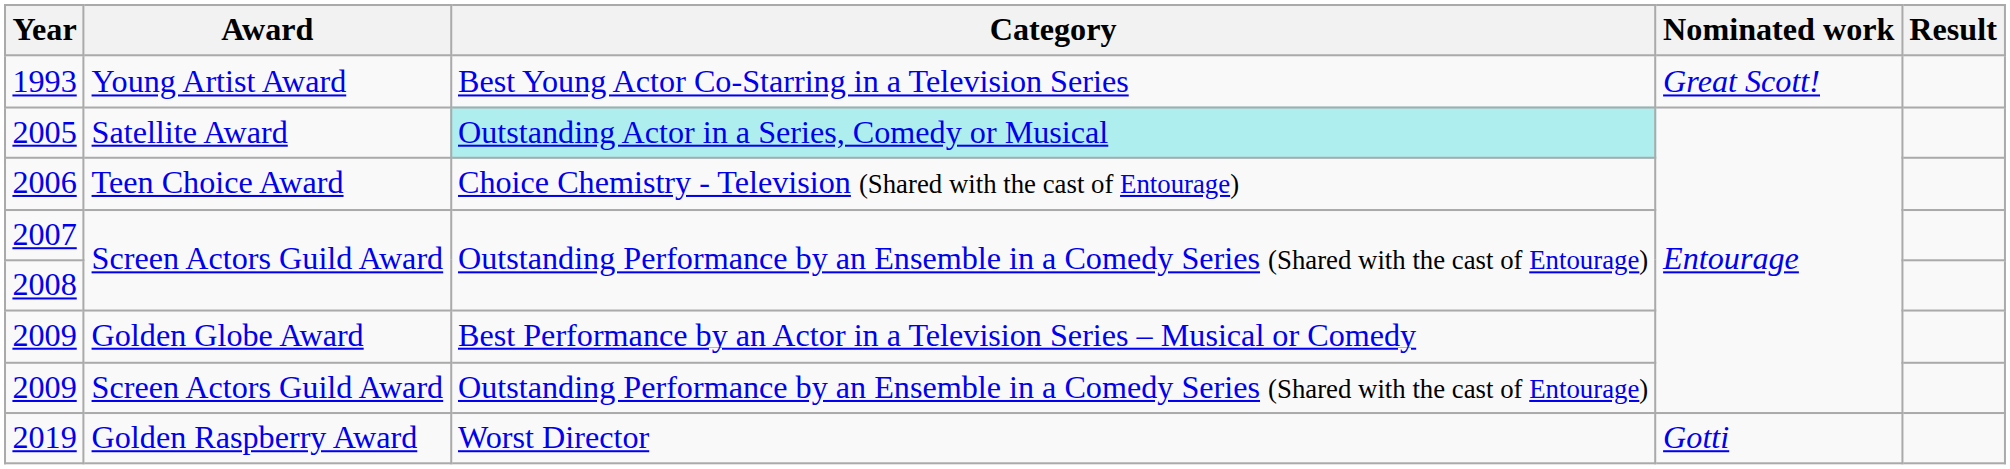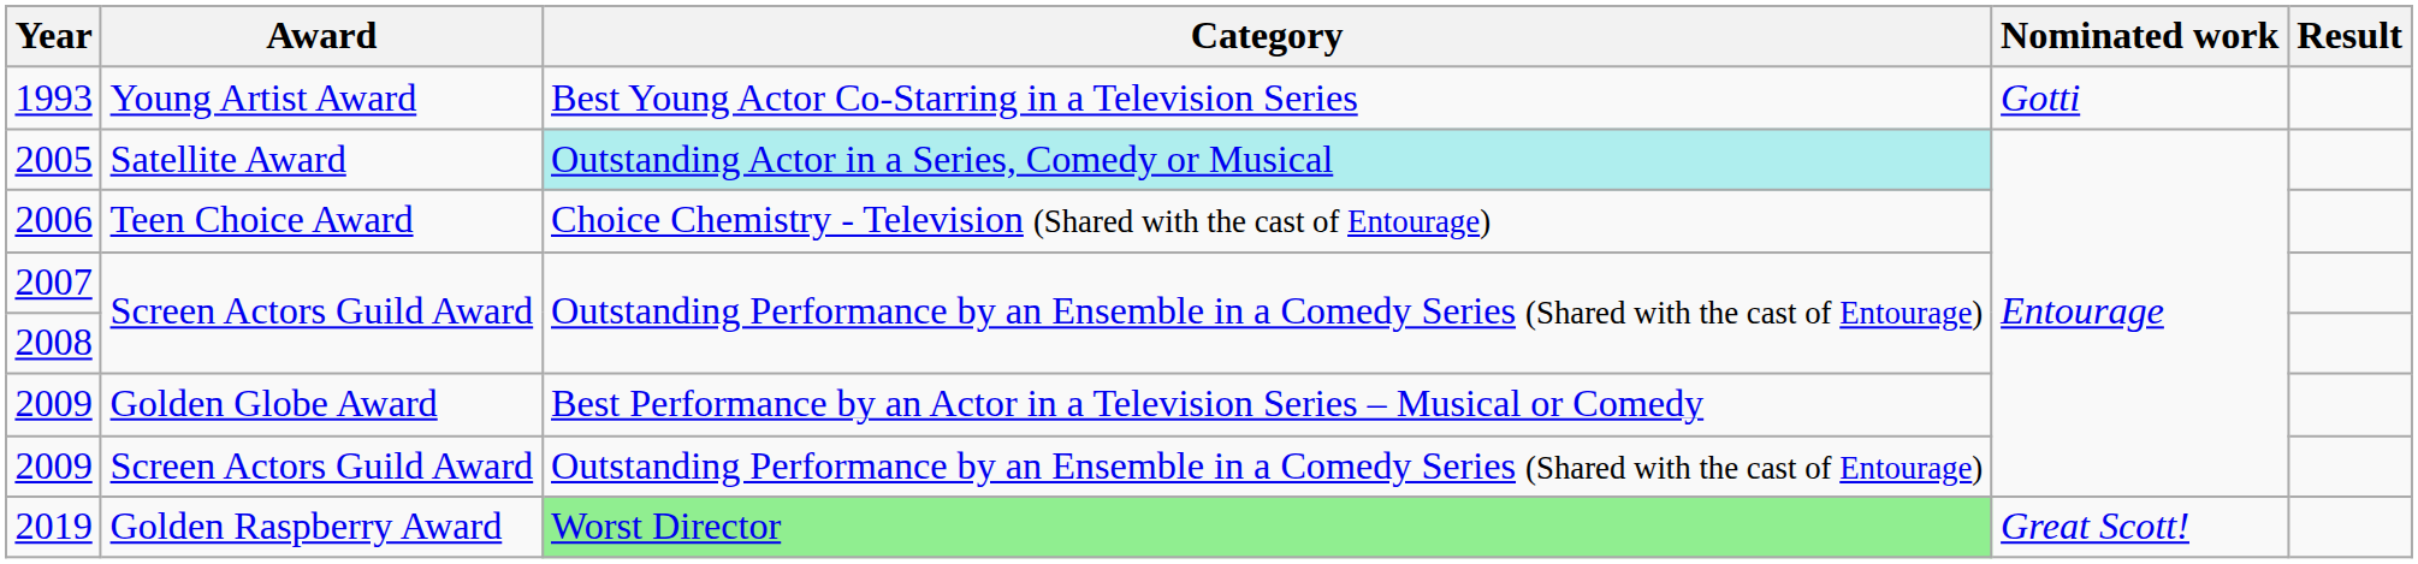1993 | Nominated work: Great Scott! -> Gotti
2019 | Category: no background -> lightgreen background
2019 | Nominated work: Gotti -> Great Scott!
